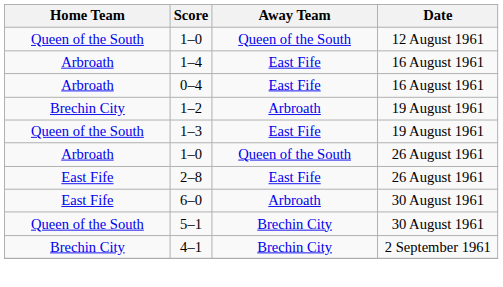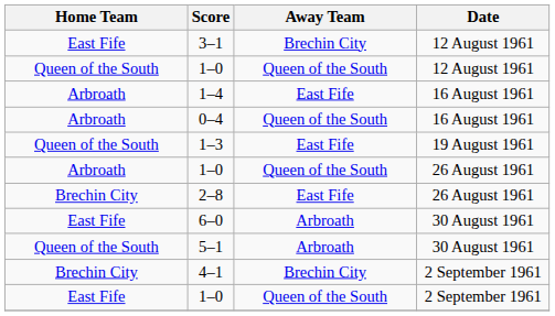+ row: East Fife | 3–1 | Brechin City | 12 August 1961
0–4 | Away Team: East Fife -> Queen of the South
- row: Brechin City | 1–2 | Arbroath | 19 August 1961
2–8 | Home Team: East Fife -> Brechin City
5–1 | Away Team: Brechin City -> Arbroath
+ row: East Fife | 1–0 | Queen of the South | 2 September 1961
